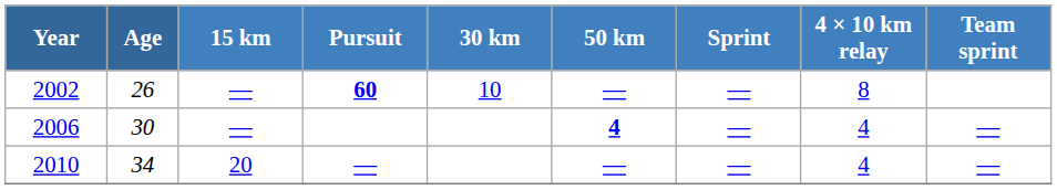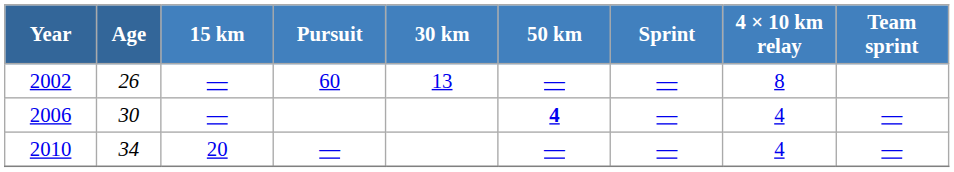2002 | Pursuit: bold -> normal
2002 | 30 km: 10 -> 13
